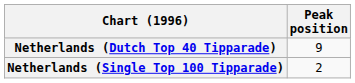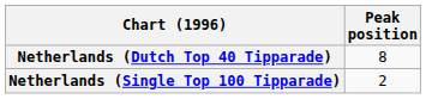Netherlands (Dutch Top 40 Tipparade) | Peak position: 9 -> 8
